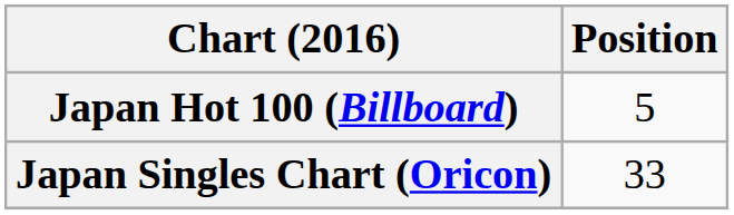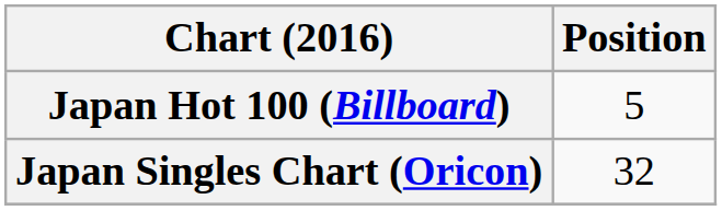Japan Singles Chart (Oricon) | Position: 33 -> 32
